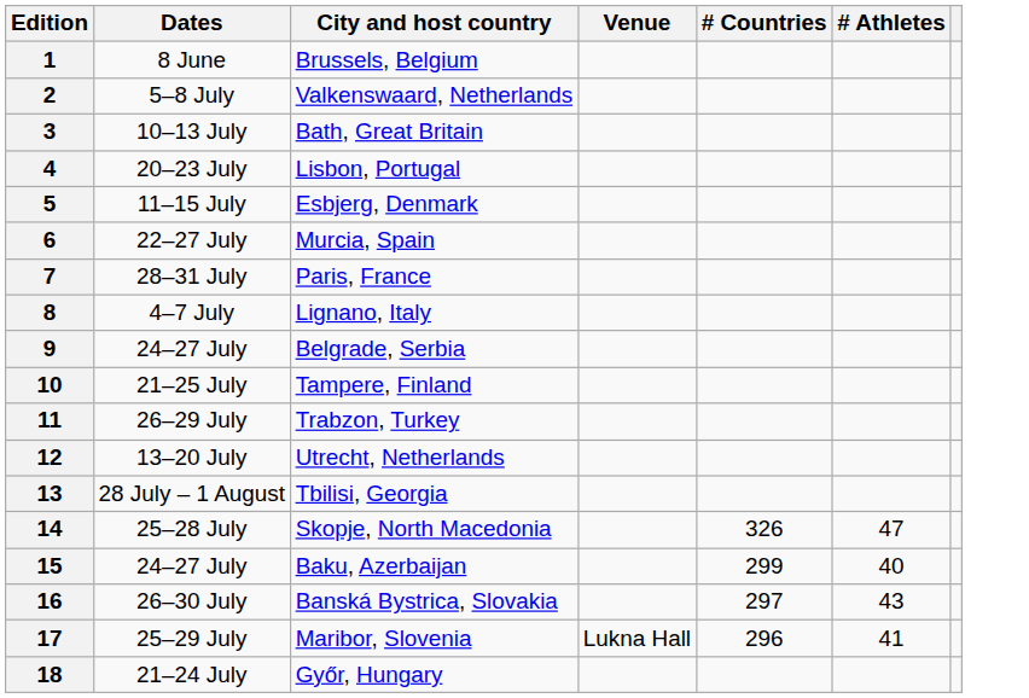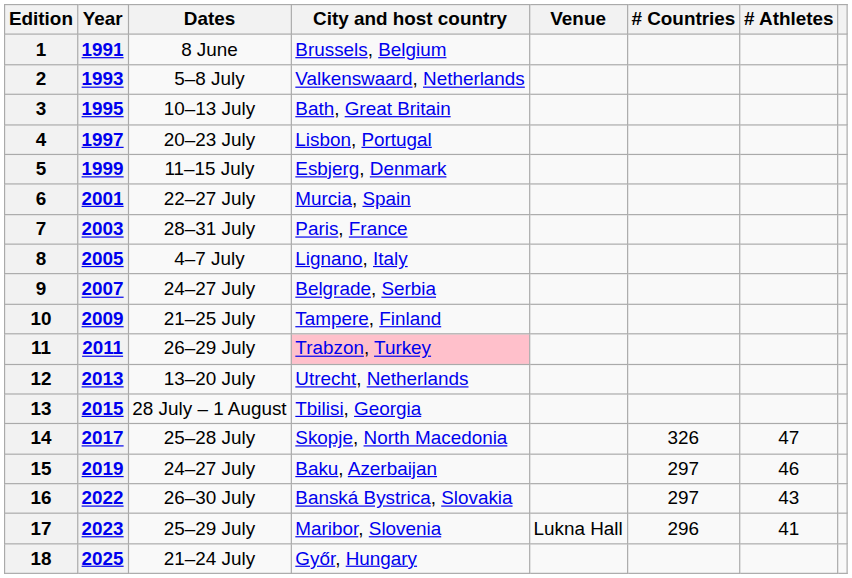+ column: Year | 1991 | 1993 | 1995 | 1997 | 1999 | 2001 | 2003 | 2005 | 2007 | 2009 | 2011 | 2013 | 2015 | 2017 | 2019 | 2022 | 2023 | 2025
11 | City and host country: no background -> pink background
15 | # Countries: 299 -> 297
15 | # Athletes: 40 -> 46
